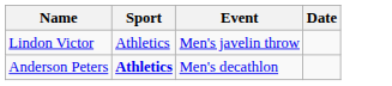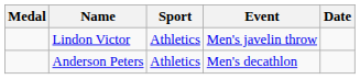+ column: Medal
Anderson Peters | Sport: bold -> normal
